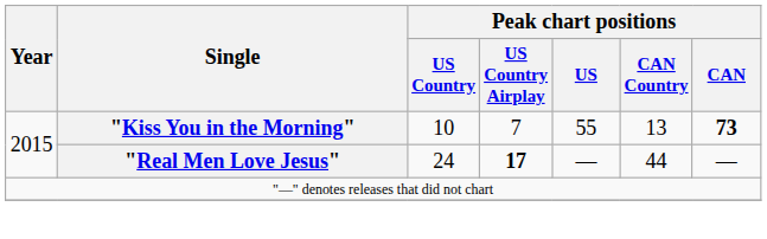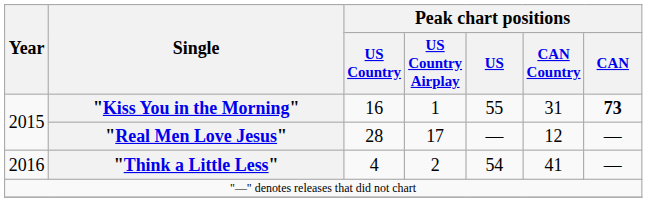"Kiss You in the Morning" | Peak chart positions / US Country: 10 -> 16
"Kiss You in the Morning" | Peak chart positions / US Country Airplay: 7 -> 1
"Kiss You in the Morning" | Peak chart positions / CAN Country: 13 -> 31
"Real Men Love Jesus" | Peak chart positions / US Country: 24 -> 28
"Real Men Love Jesus" | Peak chart positions / US Country Airplay: bold -> normal
"Real Men Love Jesus" | Peak chart positions / CAN Country: 44 -> 12
+ row: 2016 | "Think a Little Less" | 4 | 2 | 54 | 41 | —
